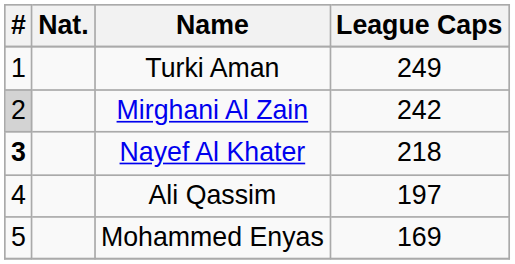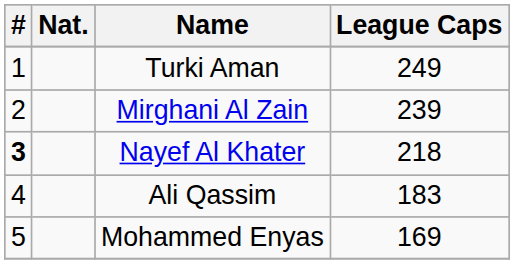Mirghani Al Zain | #: lightgrey background -> no background
Mirghani Al Zain | League Caps: 242 -> 239
Ali Qassim | League Caps: 197 -> 183
